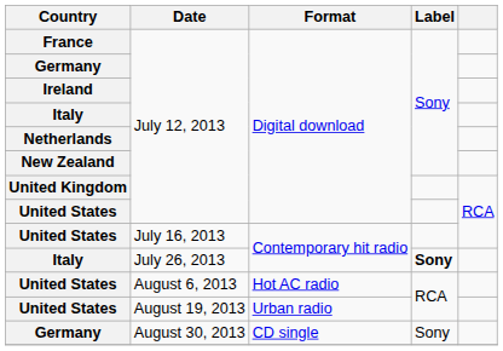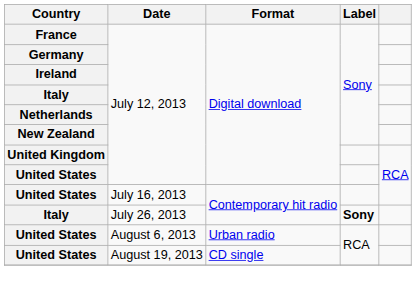United States / August 6, 2013 | Format: Hot AC radio -> Urban radio
United States / August 19, 2013 | Format: Urban radio -> CD single
- row: Germany | August 30, 2013 | CD single | Sony
